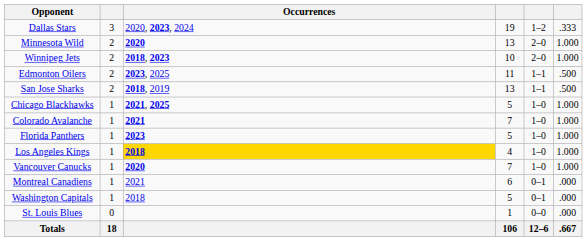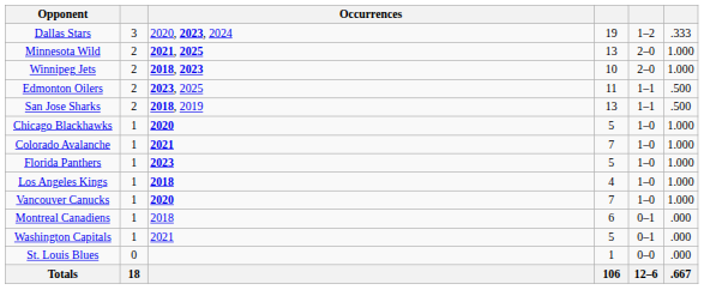Minnesota Wild | Occurrences: 2020 -> 2021, 2025
Chicago Blackhawks | Occurrences: 2021, 2025 -> 2020
Los Angeles Kings | Occurrences: gold background -> no background
Montreal Canadiens | Occurrences: 2021 -> 2018
Washington Capitals | Occurrences: 2018 -> 2021
